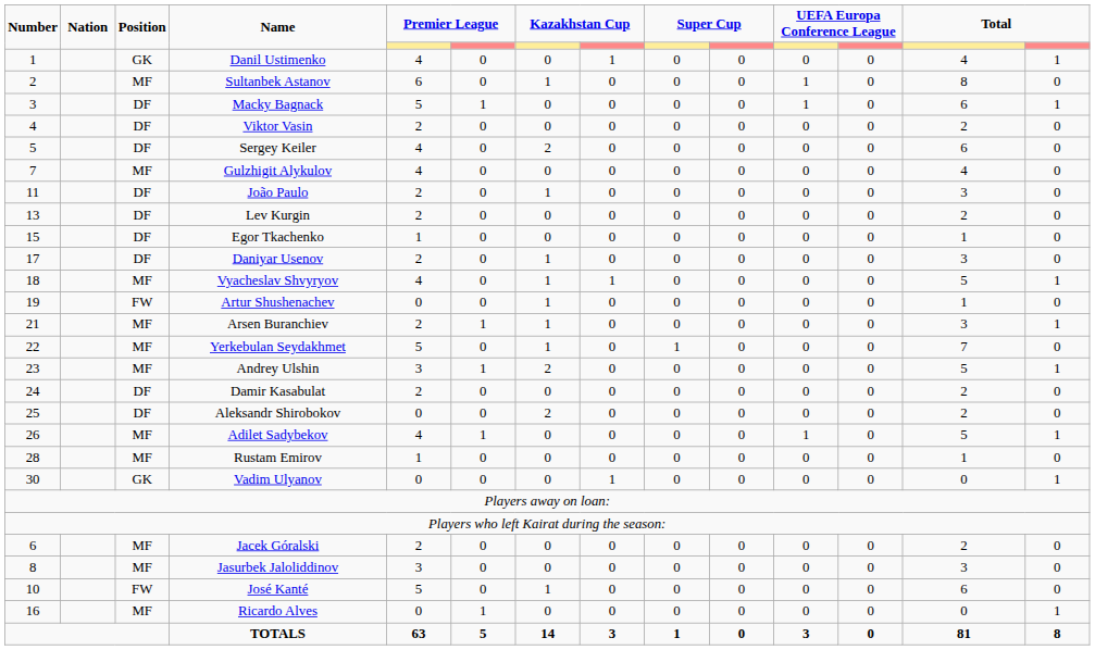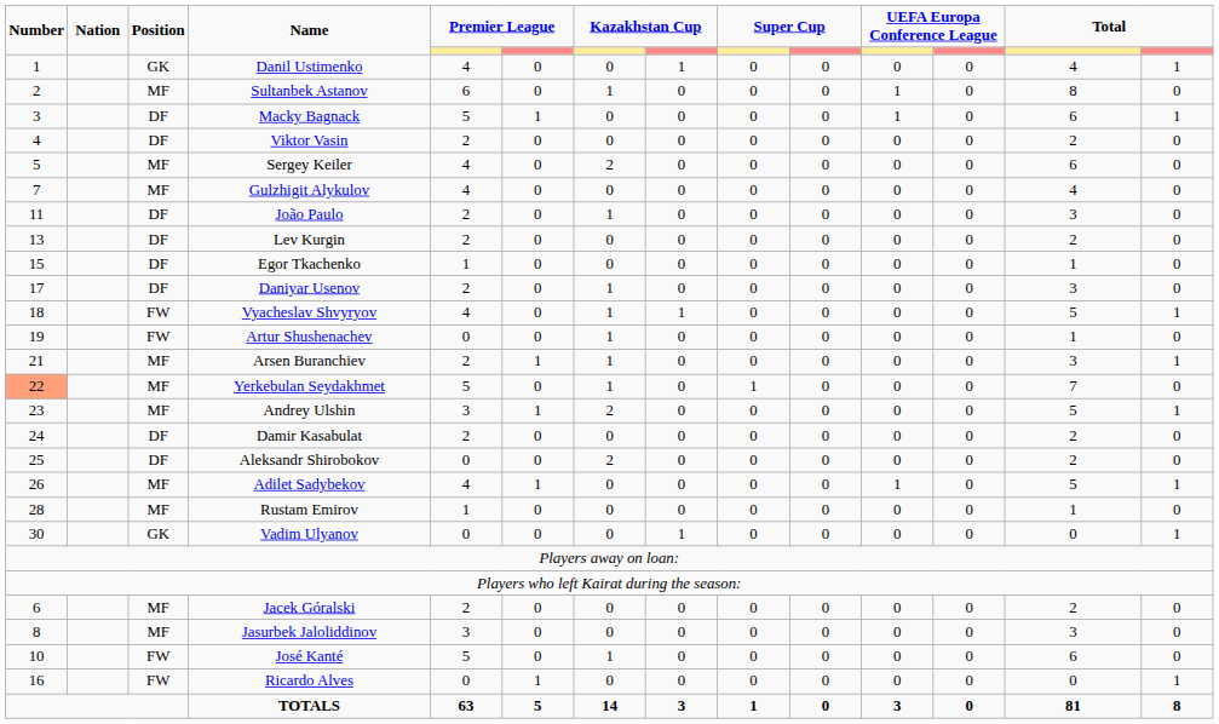Sergey Keiler | Position: DF -> MF
Vyacheslav Shvyryov | Position: MF -> FW
Yerkebulan Seydakhmet | Number: no background -> lightsalmon background
Ricardo Alves | Position: MF -> FW
